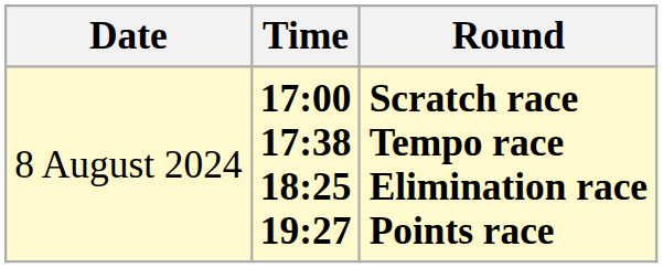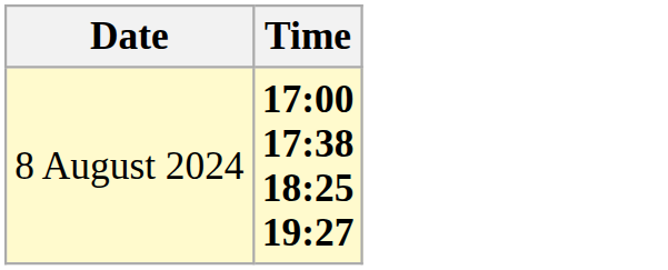- column: Round | Scratch race Tempo race Elimination race Points race
